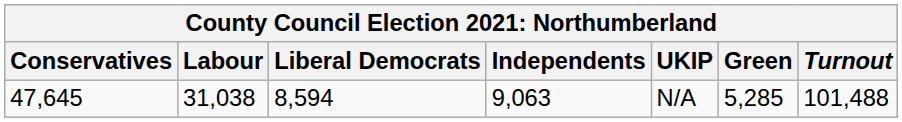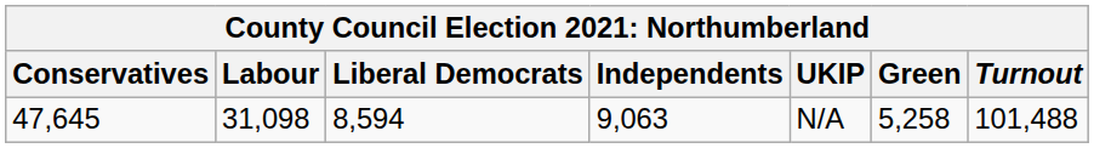47,645 | Labour: 31,038 -> 31,098
47,645 | Green: 5,285 -> 5,258
